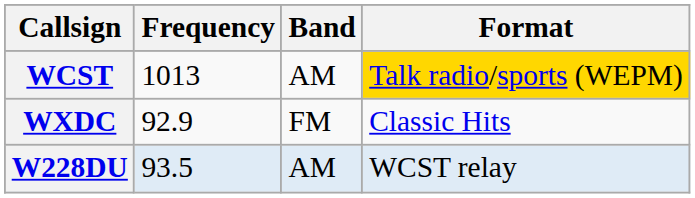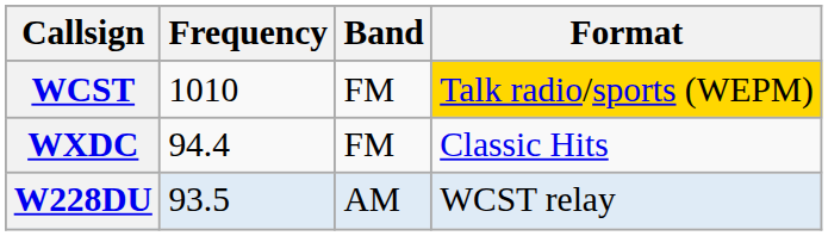WCST | Frequency: 1013 -> 1010
WCST | Band: AM -> FM
WXDC | Frequency: 92.9 -> 94.4
